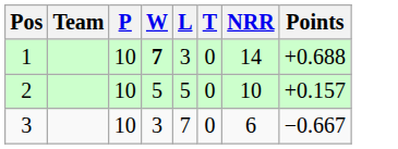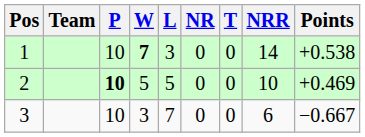+ column: NR | 0 | 0 | 0
1 | Points: +0.688 -> +0.538
2 | P: normal -> bold
2 | Points: +0.157 -> +0.469
